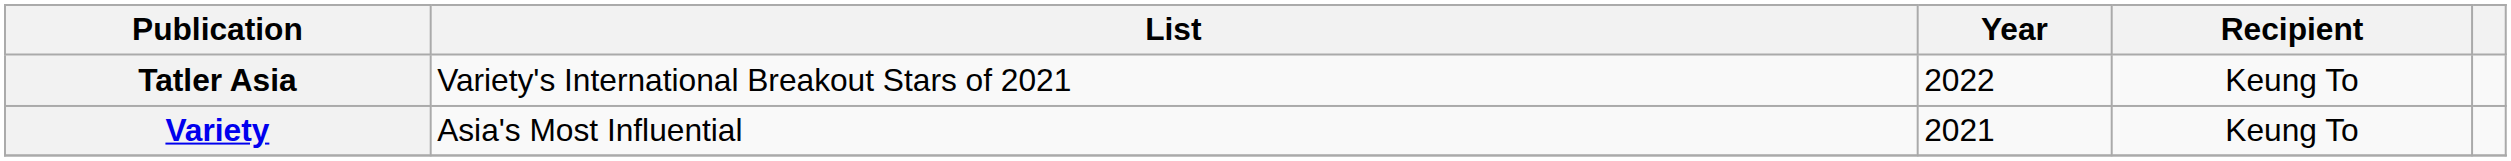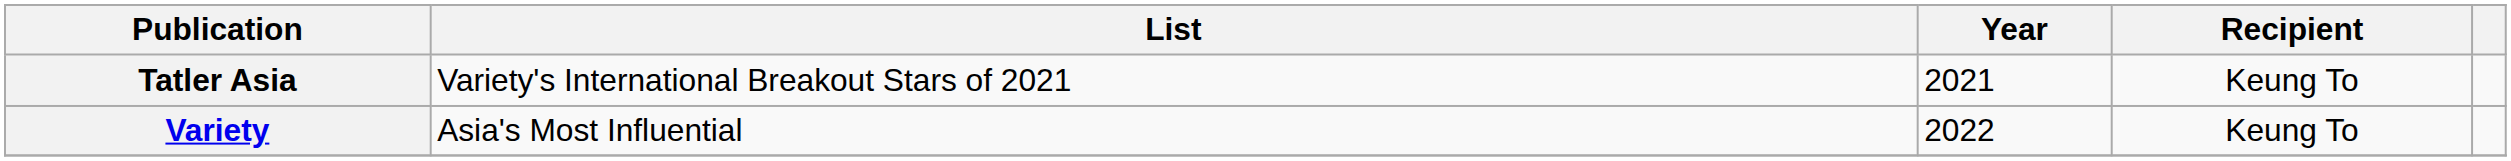Tatler Asia | Year: 2022 -> 2021
Variety | Year: 2021 -> 2022
